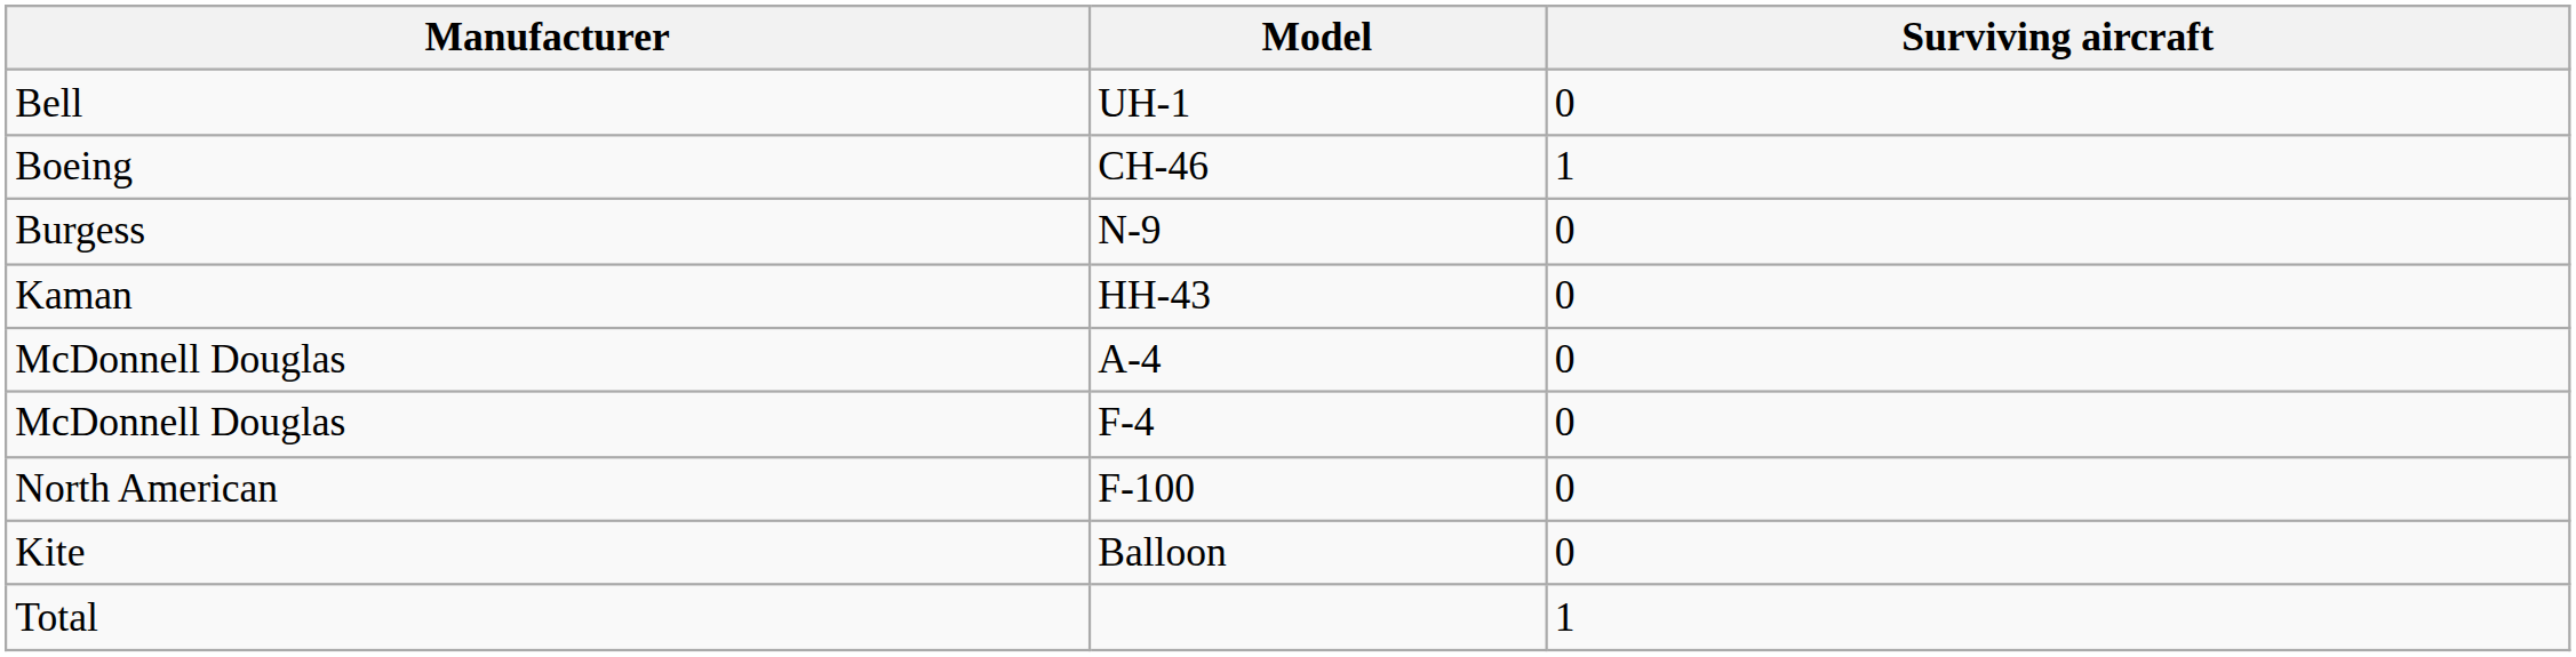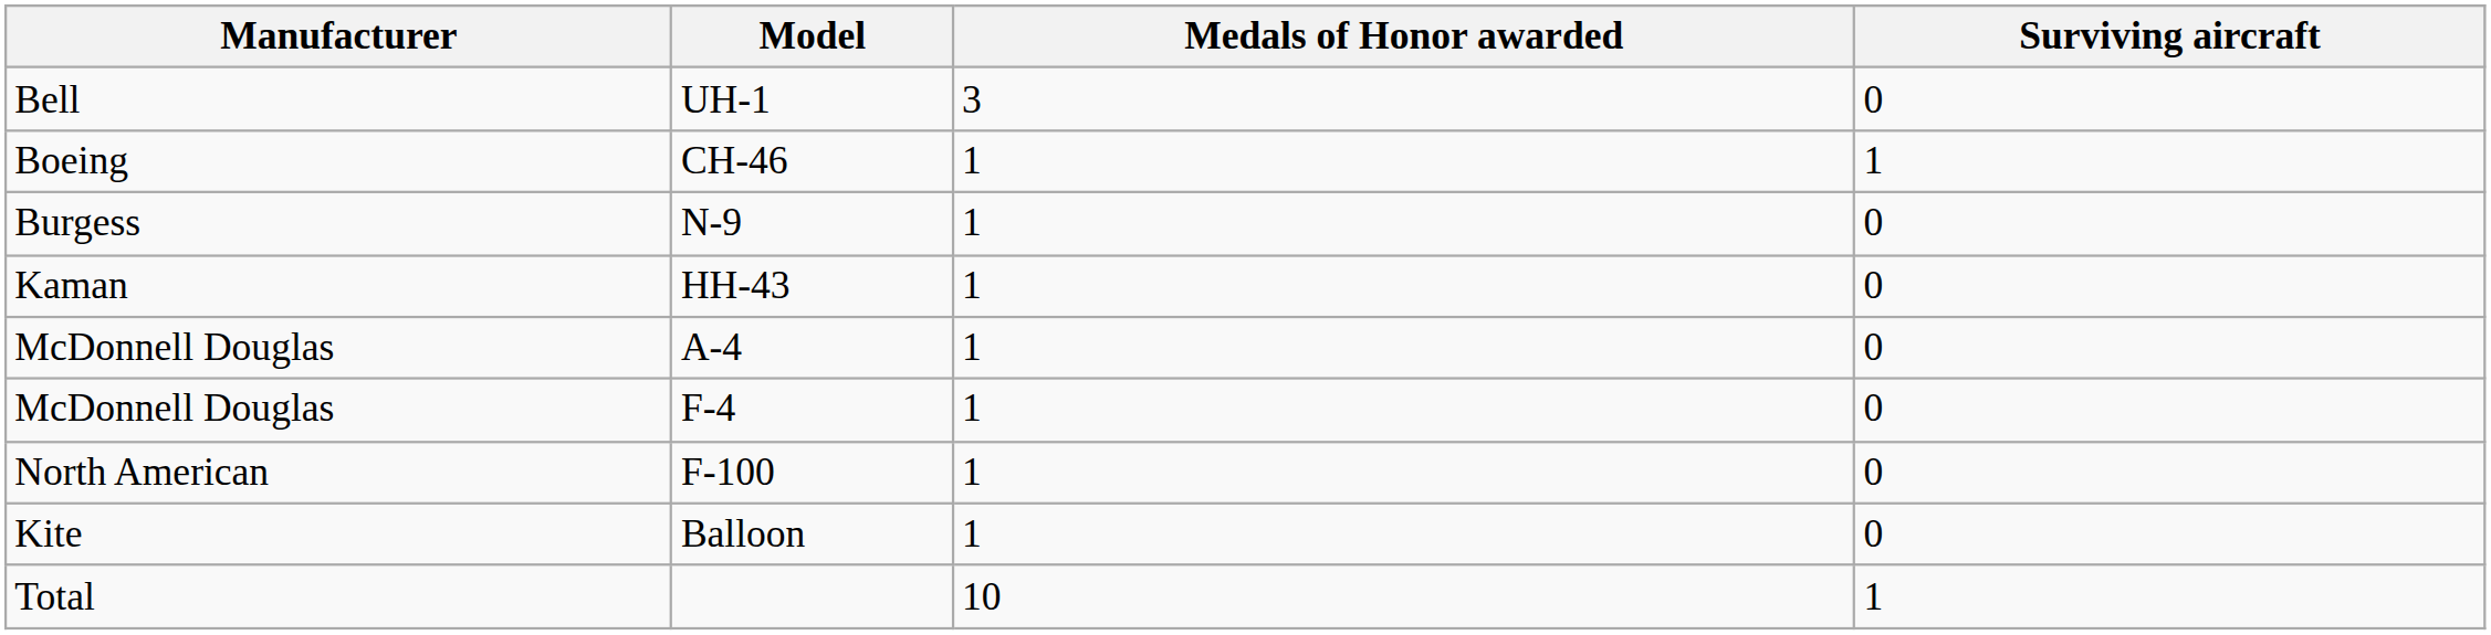+ column: Medals of Honor awarded | 3 | 1 | 1 | 1 | 1 | 1 | 1 | 1 | 10
